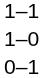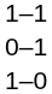rows swapped: 1–0 <-> 0–1
